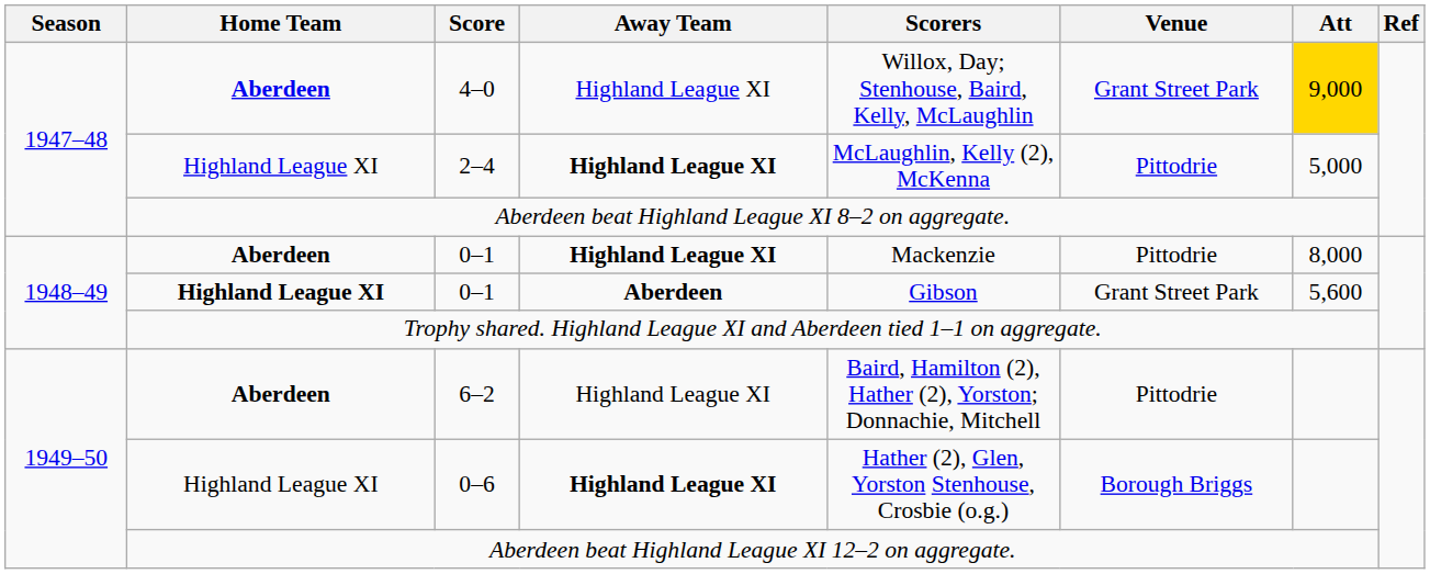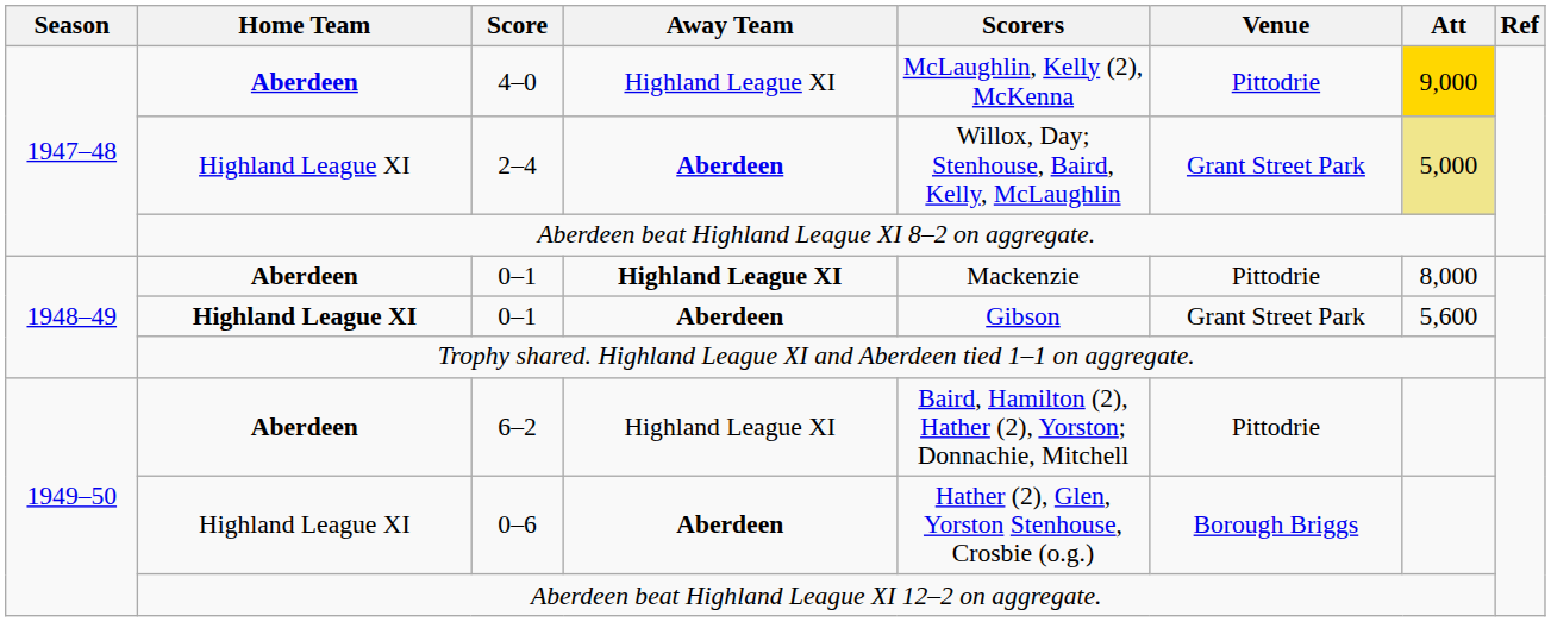4–0 | Scorers: Willox, Day; Stenhouse, Baird, Kelly, McLaughlin -> McLaughlin, Kelly (2), McKenna
4–0 | Venue: Grant Street Park -> Pittodrie
2–4 | Away Team: Highland League XI -> Aberdeen
2–4 | Scorers: McLaughlin, Kelly (2), McKenna -> Willox, Day; Stenhouse, Baird, Kelly, McLaughlin
2–4 | Venue: Pittodrie -> Grant Street Park
2–4 | Att: no background -> khaki background
0–6 | Away Team: Highland League XI -> Aberdeen
